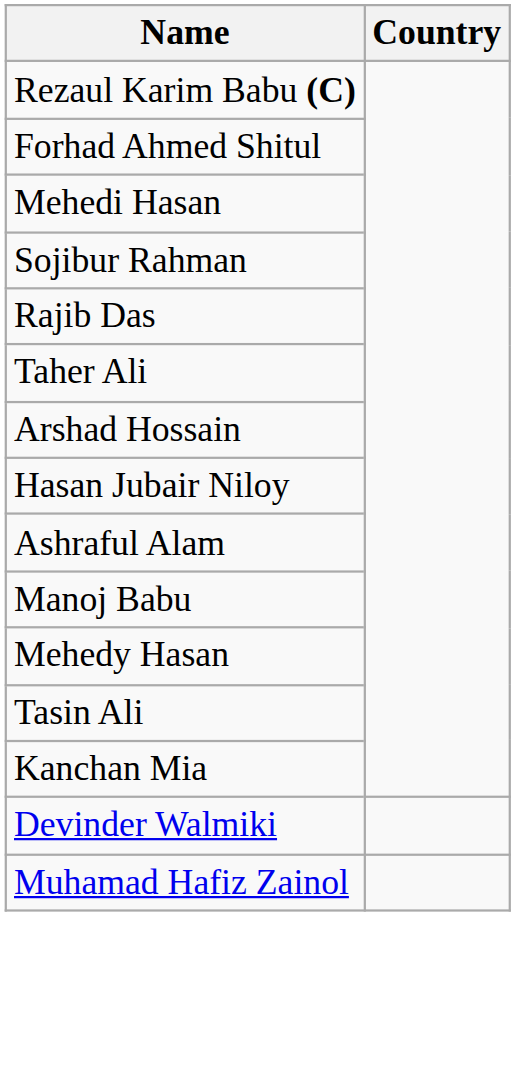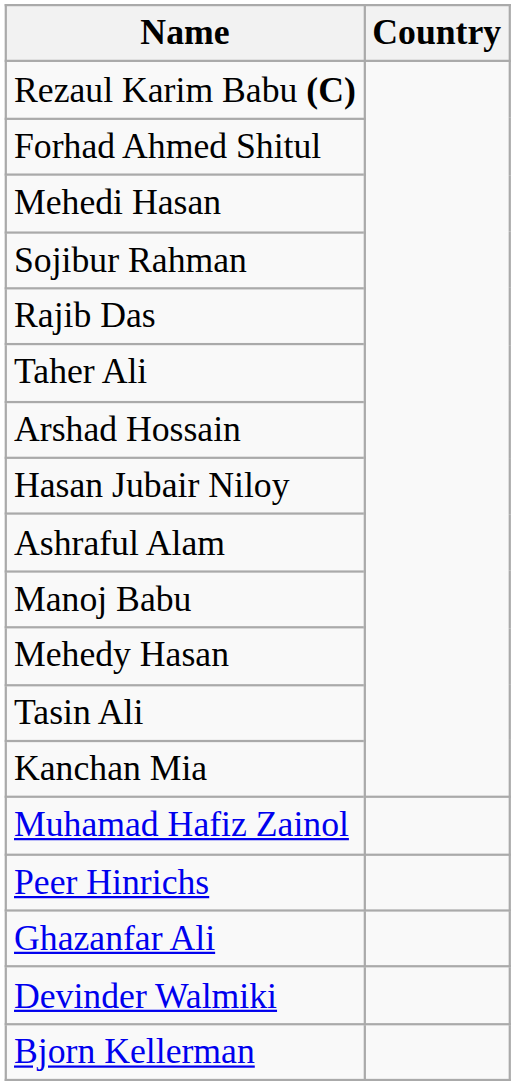rows swapped: Devinder Walmiki <-> Muhamad Hafiz Zainol
+ row: Peer Hinrichs
+ row: Ghazanfar Ali
+ row: Bjorn Kellerman
